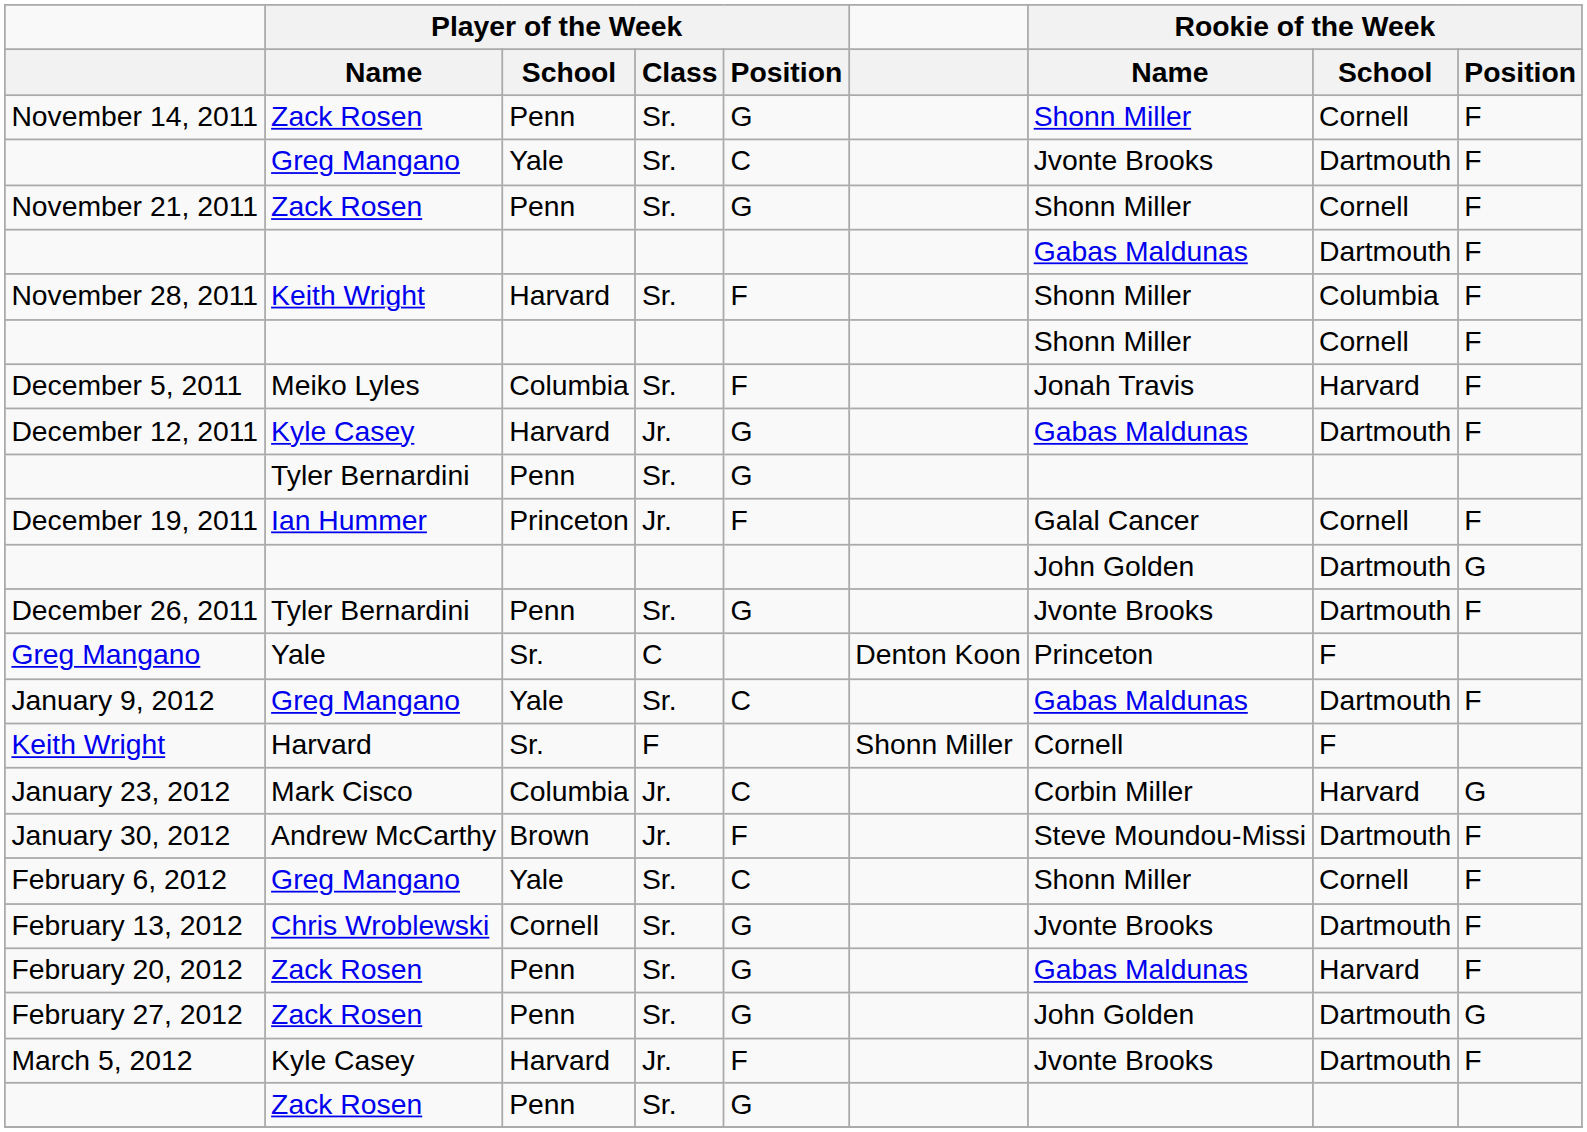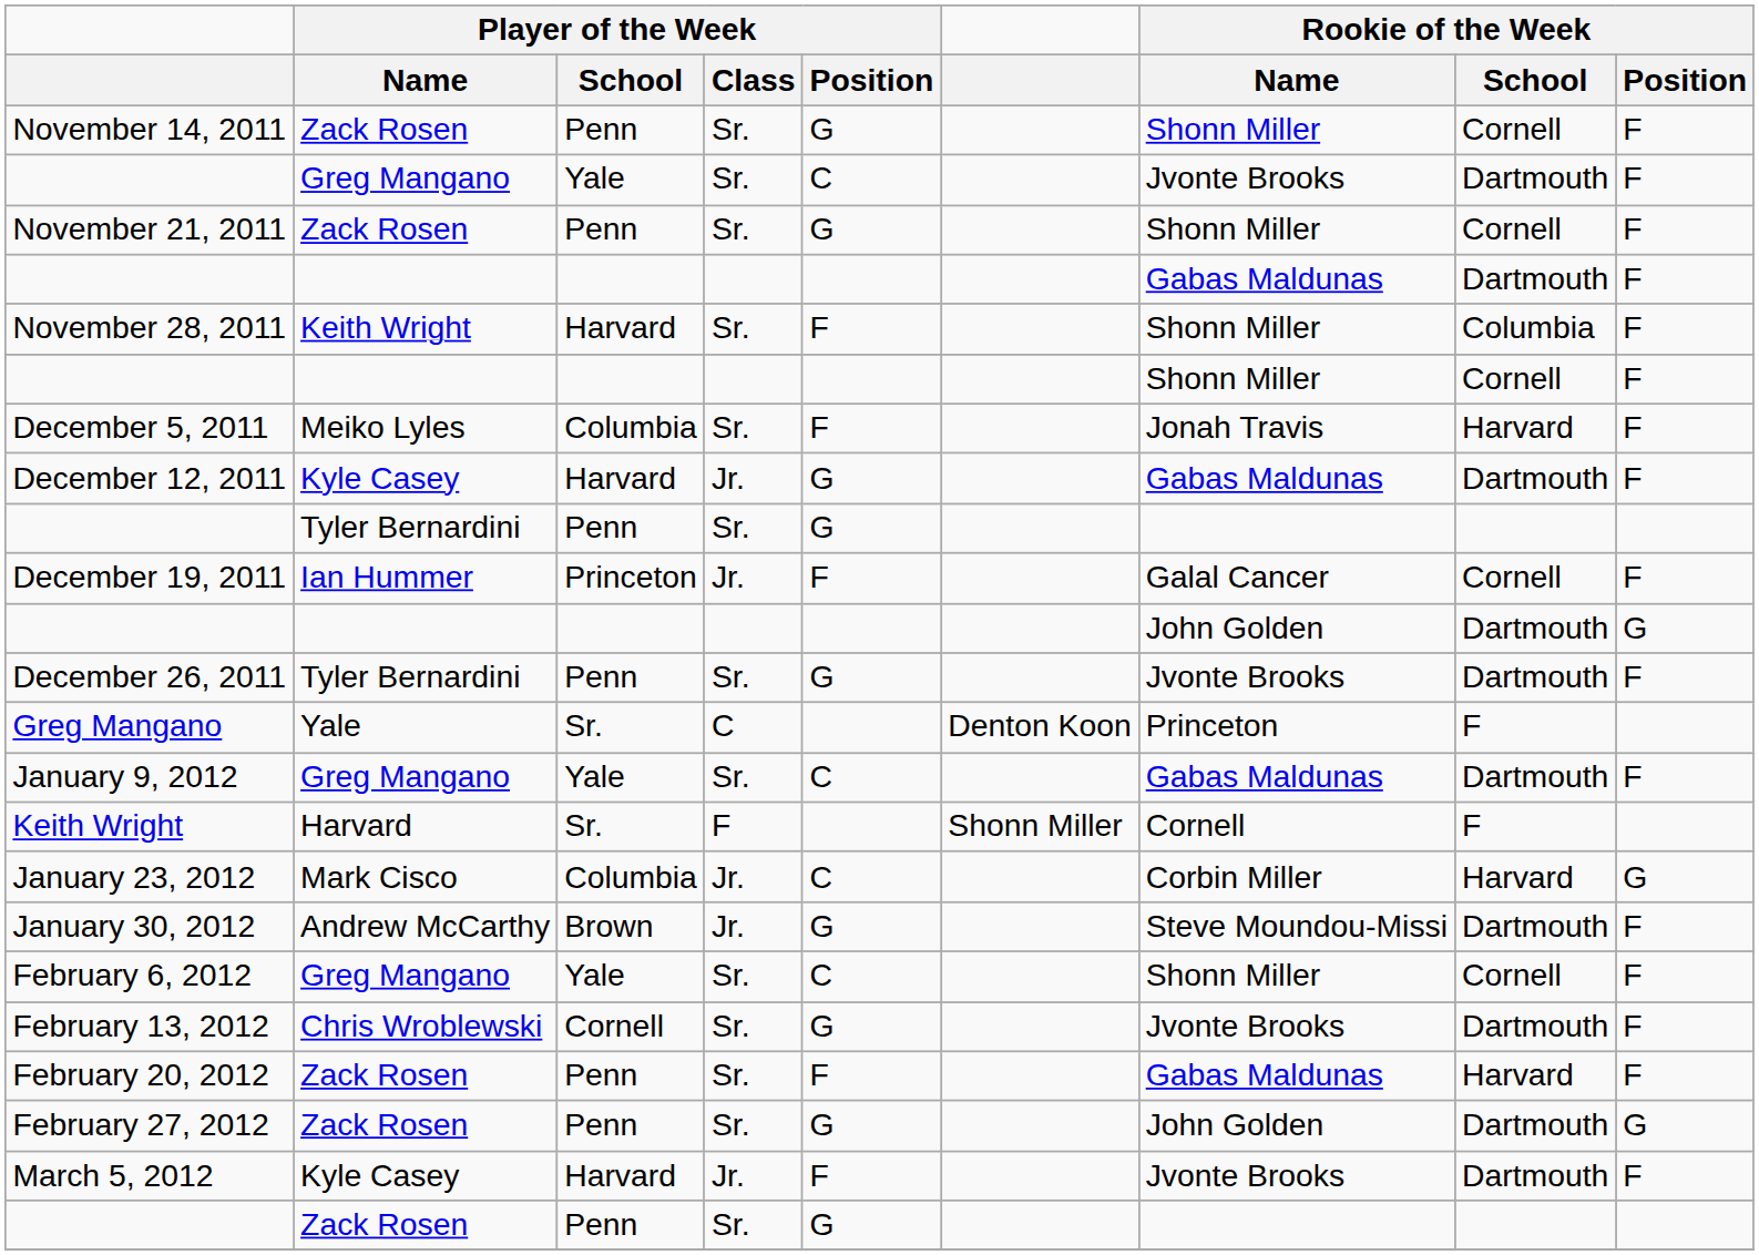January 30, 2012 | Player of the Week / Position: F -> G
February 20, 2012 | Player of the Week / Position: G -> F
